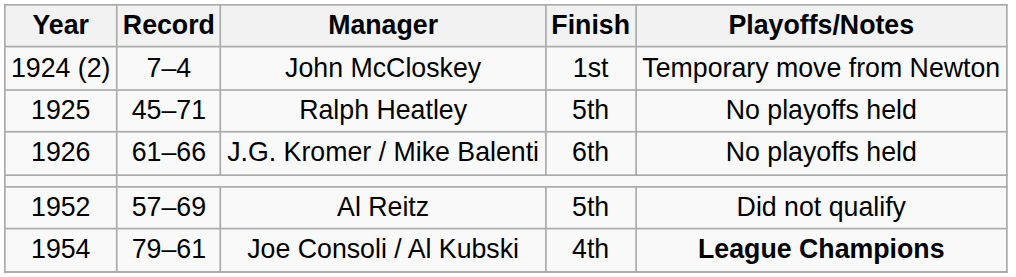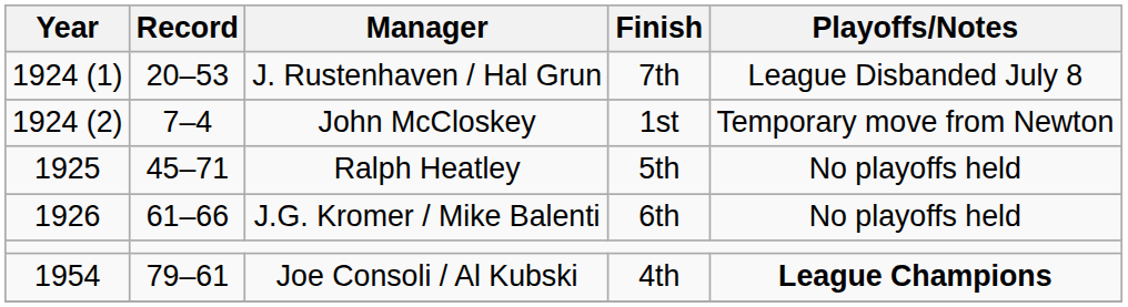+ row: 1924 (1) | 20–53 | J. Rustenhaven / Hal Grun | 7th | League Disbanded July 8
- row: 1952 | 57–69 | Al Reitz | 5th | Did not qualify
